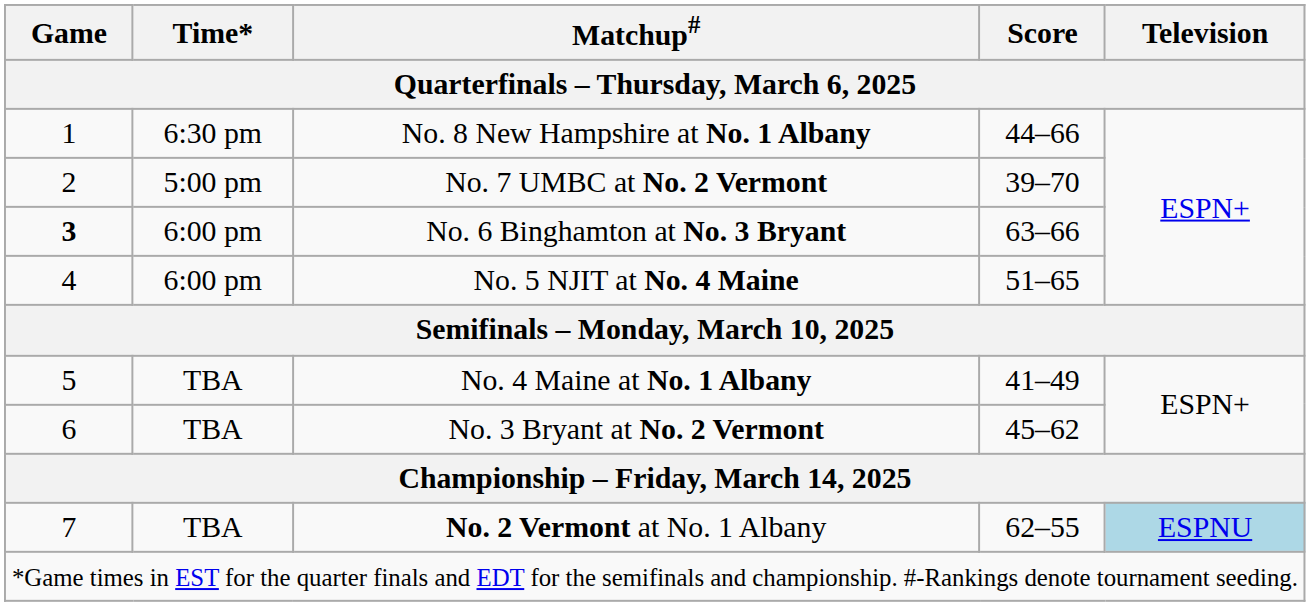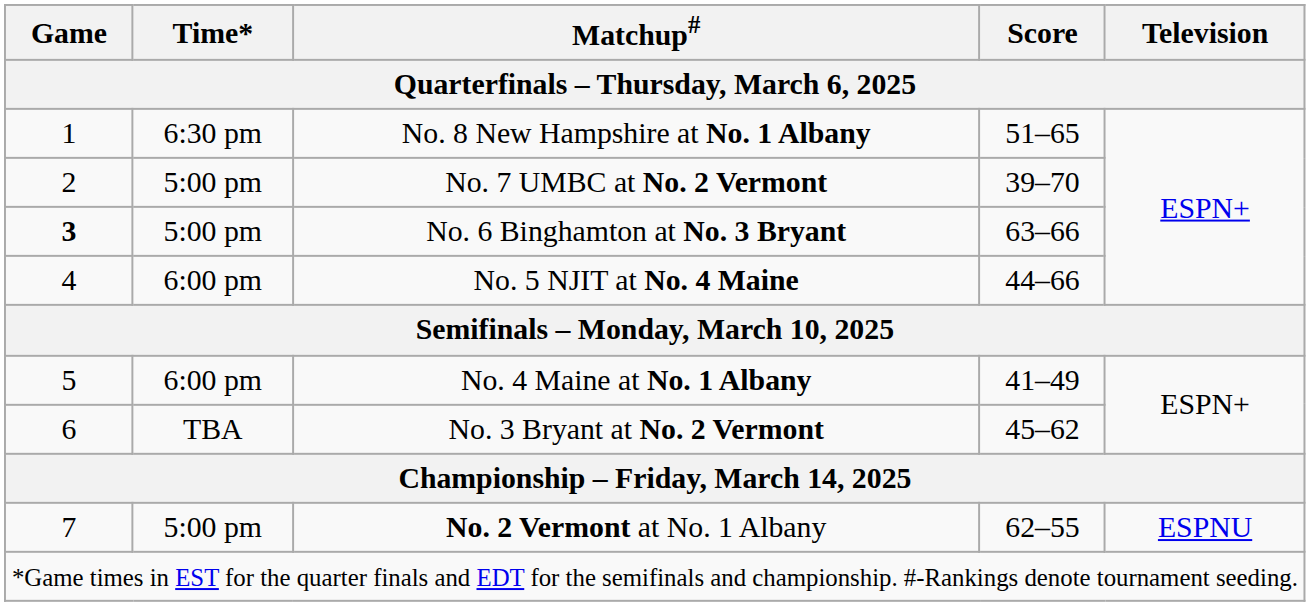No. 8 New Hampshire at No. 1 Albany | Score: 44–66 -> 51–65
No. 6 Binghamton at No. 3 Bryant | Time*: 6:00 pm -> 5:00 pm
No. 5 NJIT at No. 4 Maine | Score: 51–65 -> 44–66
No. 4 Maine at No. 1 Albany | Time*: TBA -> 6:00 pm
No. 2 Vermont at No. 1 Albany | Time*: TBA -> 5:00 pm
No. 2 Vermont at No. 1 Albany | Television: lightblue background -> no background
